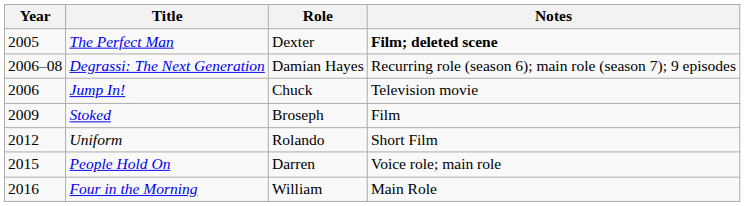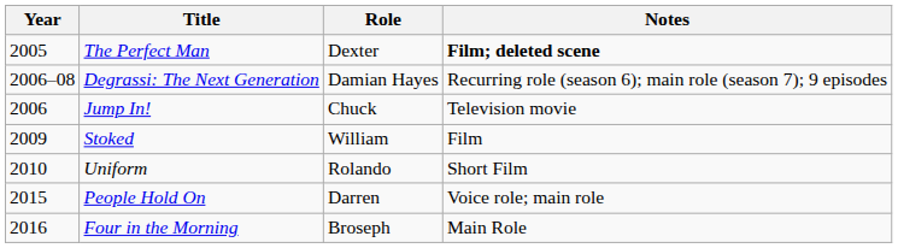Stoked | Role: Broseph -> William
Uniform | Year: 2012 -> 2010
Four in the Morning | Role: William -> Broseph
